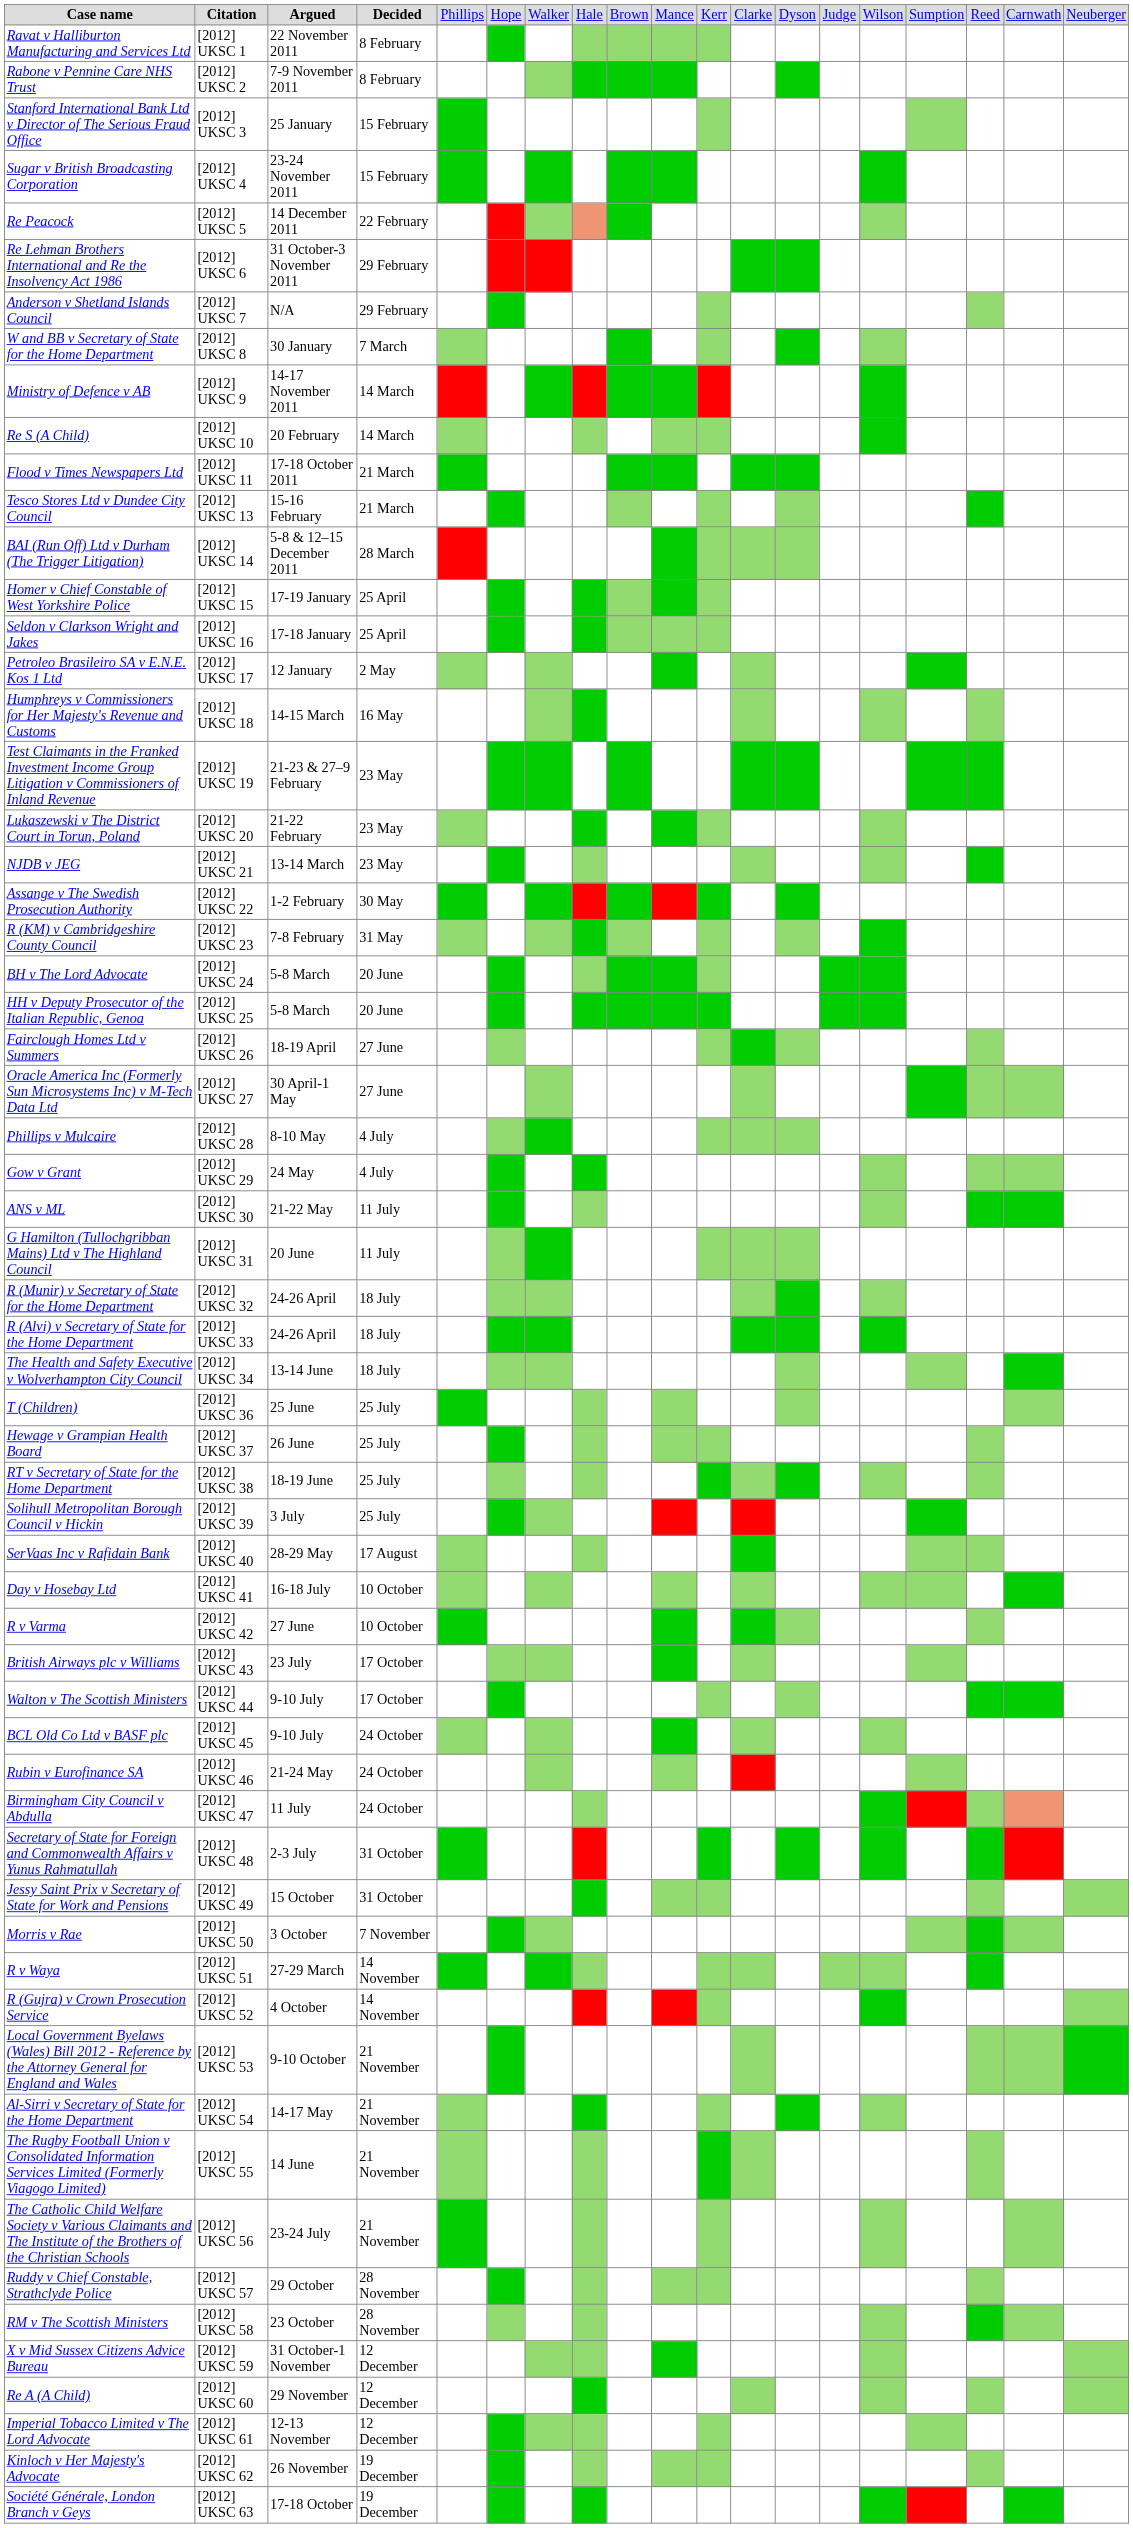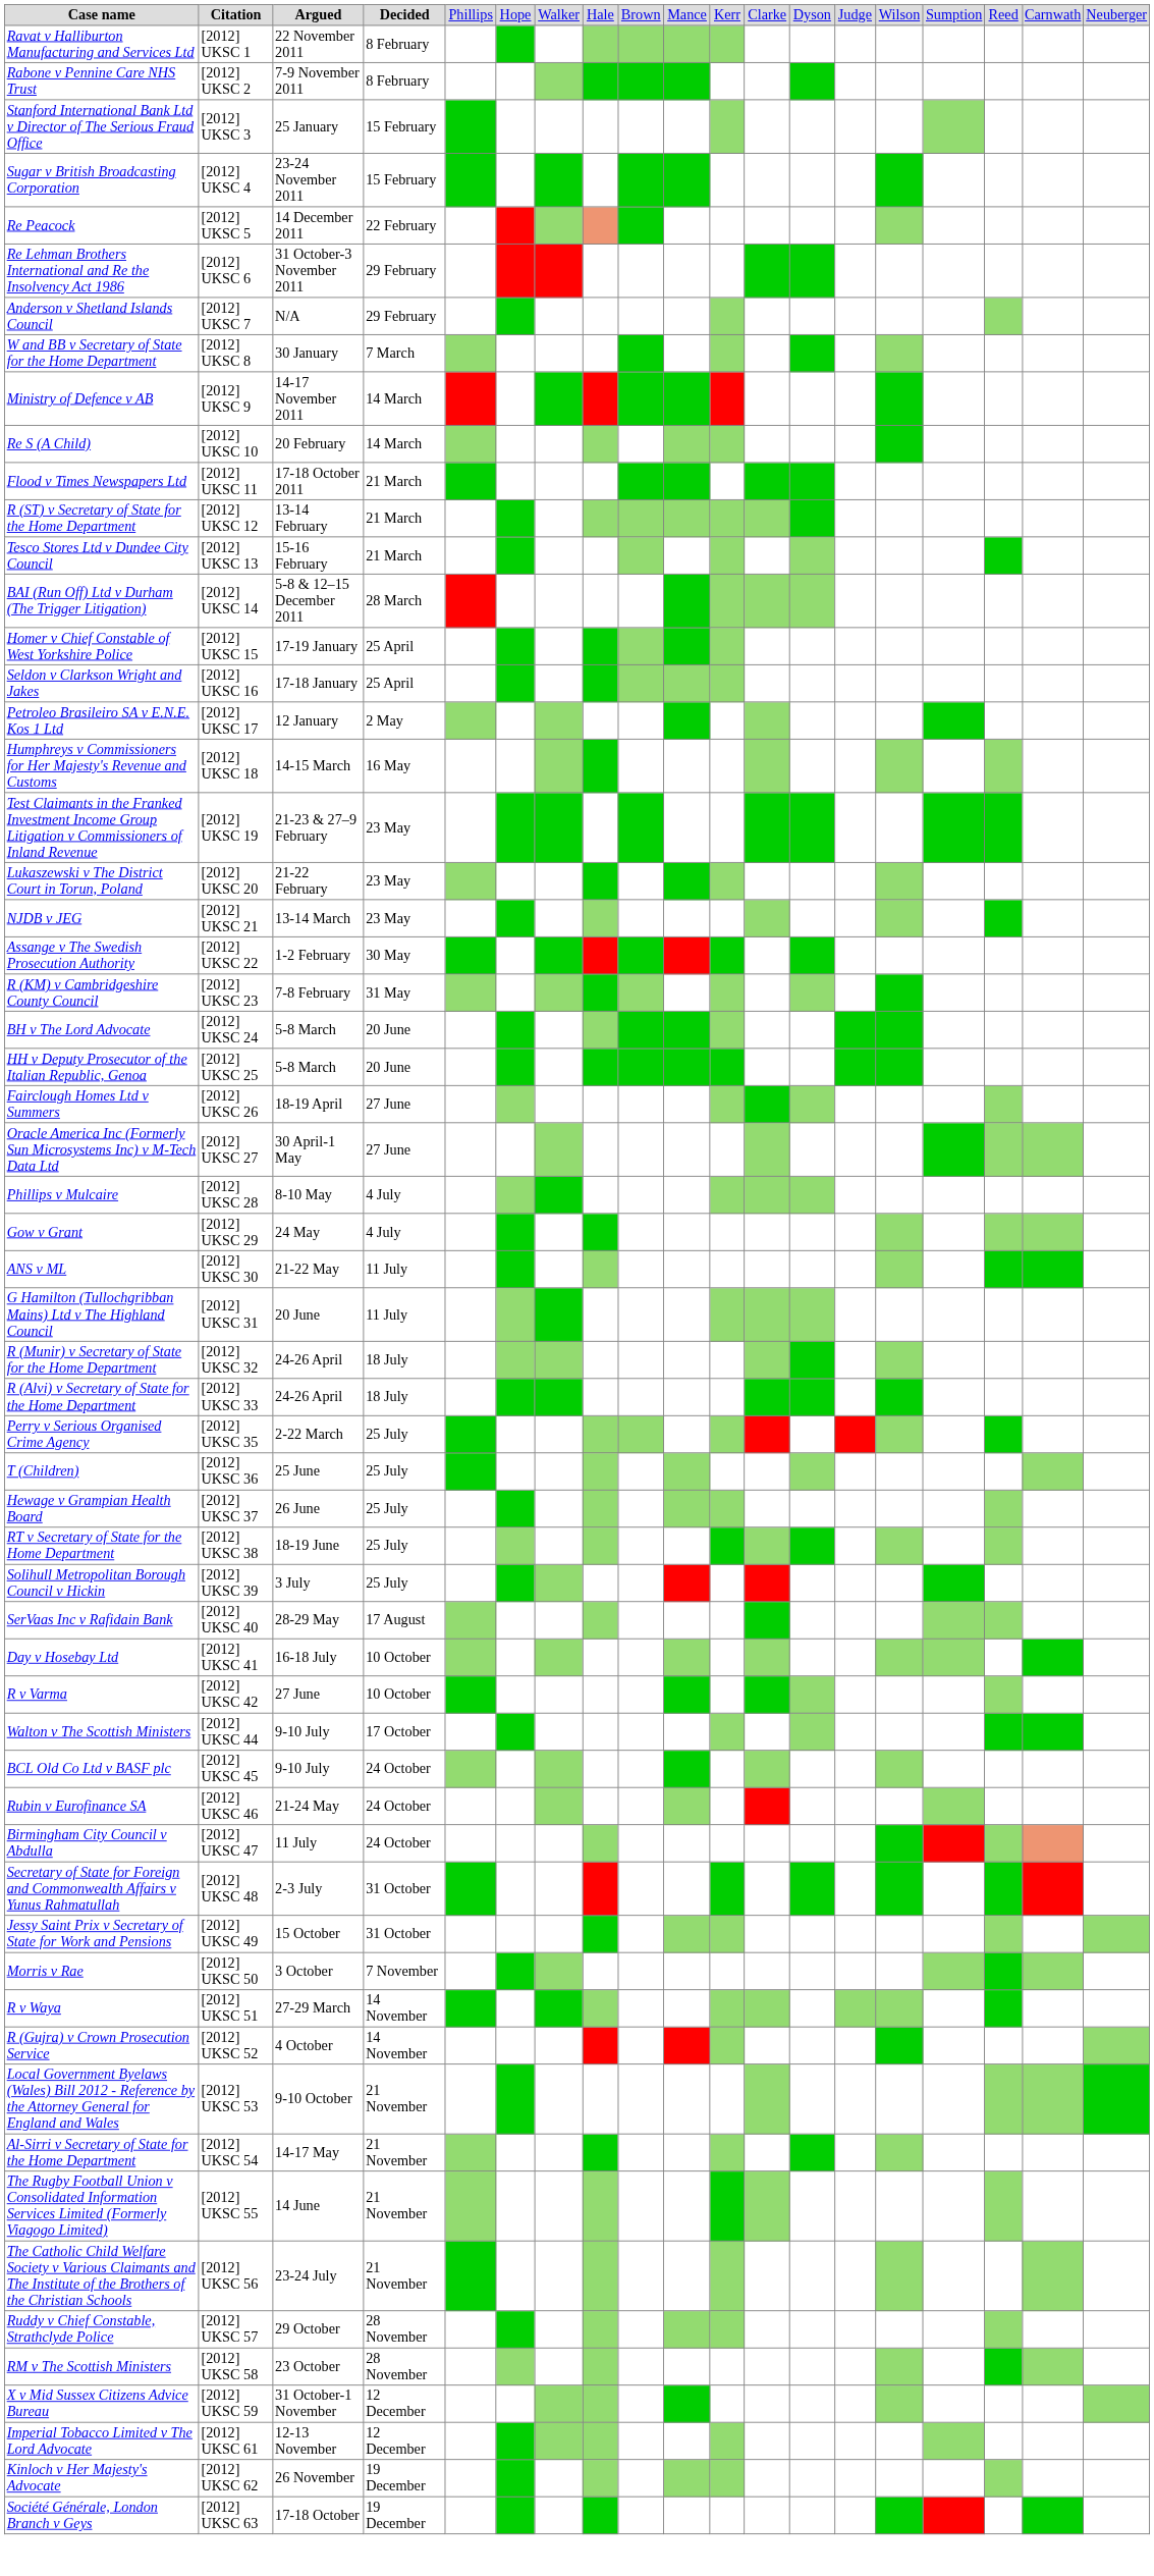+ row: R (ST) v Secretary of State for the Home Department | [2012] UKSC 12 | 13-14 February | 21 March
- row: The Health and Safety Executive v Wolverhampton City Council | [2012] UKSC 34 | 13-14 June | 18 July
+ row: Perry v Serious Organised Crime Agency | [2012] UKSC 35 | 2-22 March | 25 July
- row: British Airways plc v Williams | [2012] UKSC 43 | 23 July | 17 October
- row: Re A (A Child) | [2012] UKSC 60 | 29 November | 12 December
